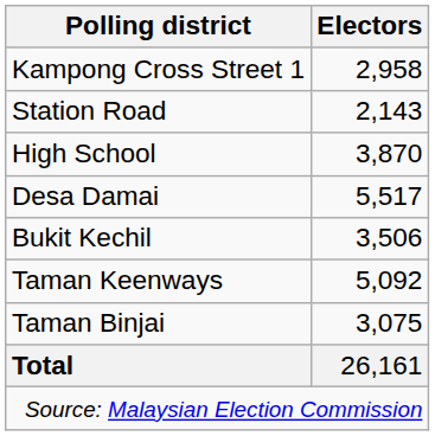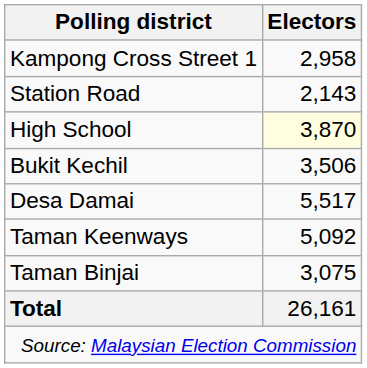High School | Electors: no background -> lightyellow background
rows swapped: Bukit Kechil <-> Desa Damai
